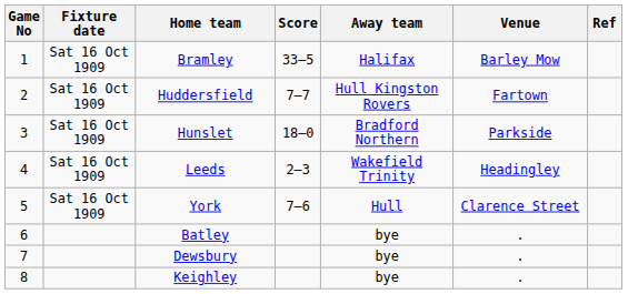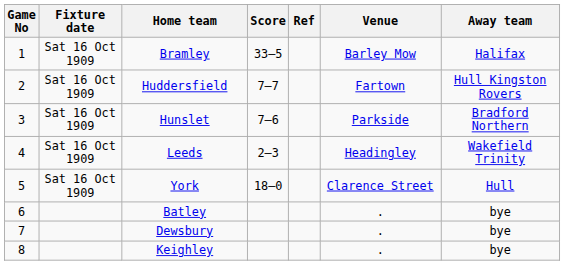columns swapped: Away team <-> Ref
Hunslet | Score: 18–0 -> 7–6
York | Score: 7–6 -> 18–0
